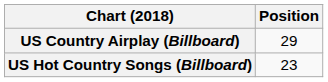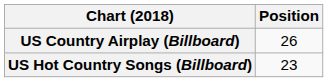US Country Airplay (Billboard) | Position: 29 -> 26
